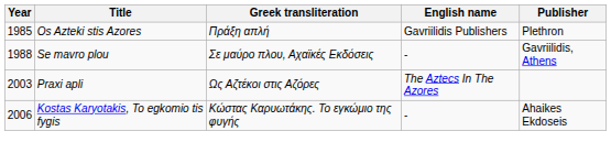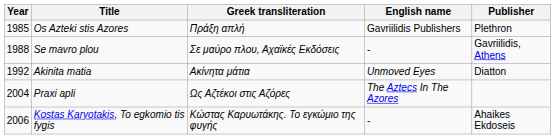+ row: 1992 | Akinita matia | Ακίνητα μάτια | Unmoved Eyes | Diatton
Praxi apli | Year: 2003 -> 2004
